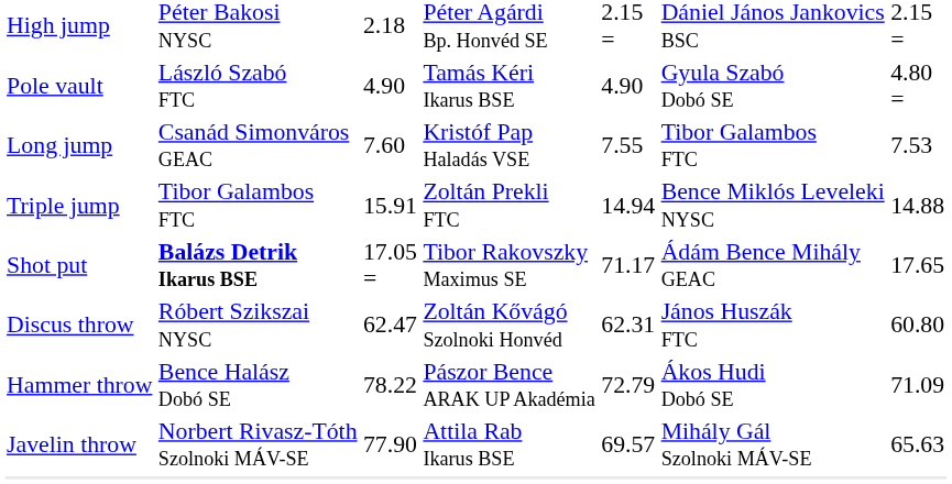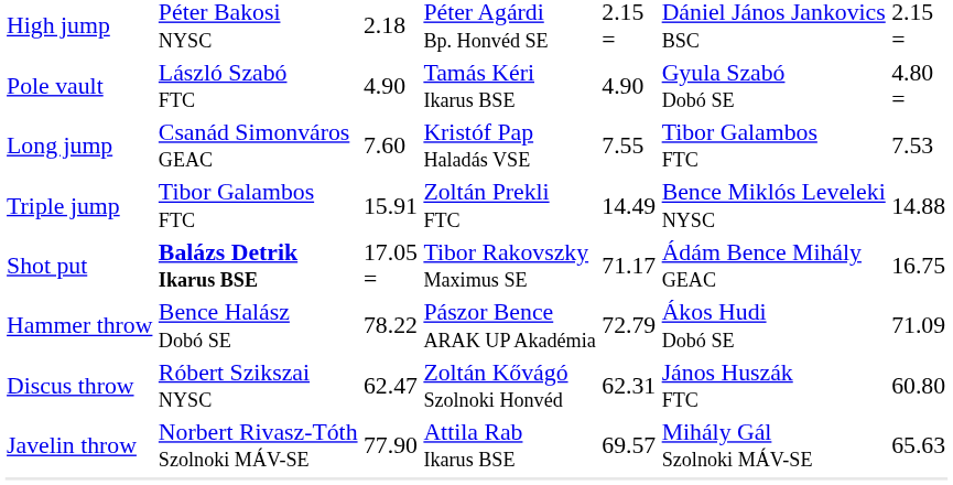Triple jump | column 5: 14.94 -> 14.49
Shot put | column 7: 17.65 -> 16.75
rows swapped: Discus throw <-> Hammer throw
